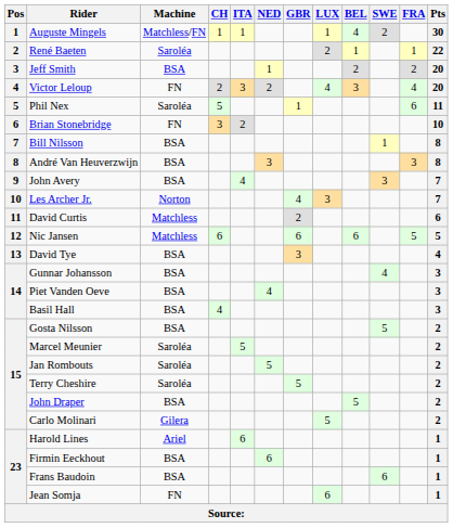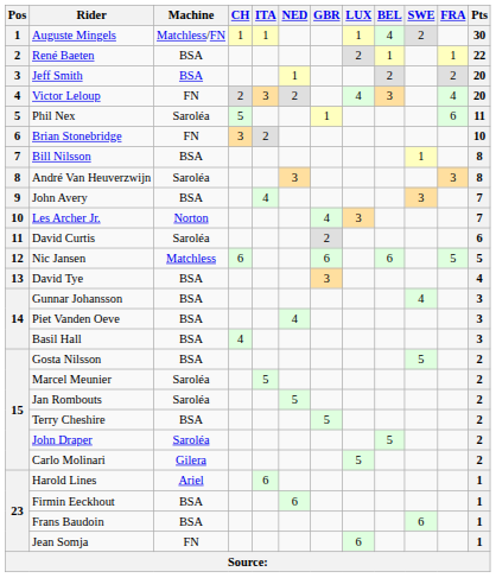René Baeten | Machine: Saroléa -> BSA
André Van Heuverzwijn | Machine: BSA -> Saroléa
David Curtis | Machine: Matchless -> Saroléa
Terry Cheshire | Machine: Saroléa -> BSA
John Draper | Machine: BSA -> Saroléa
